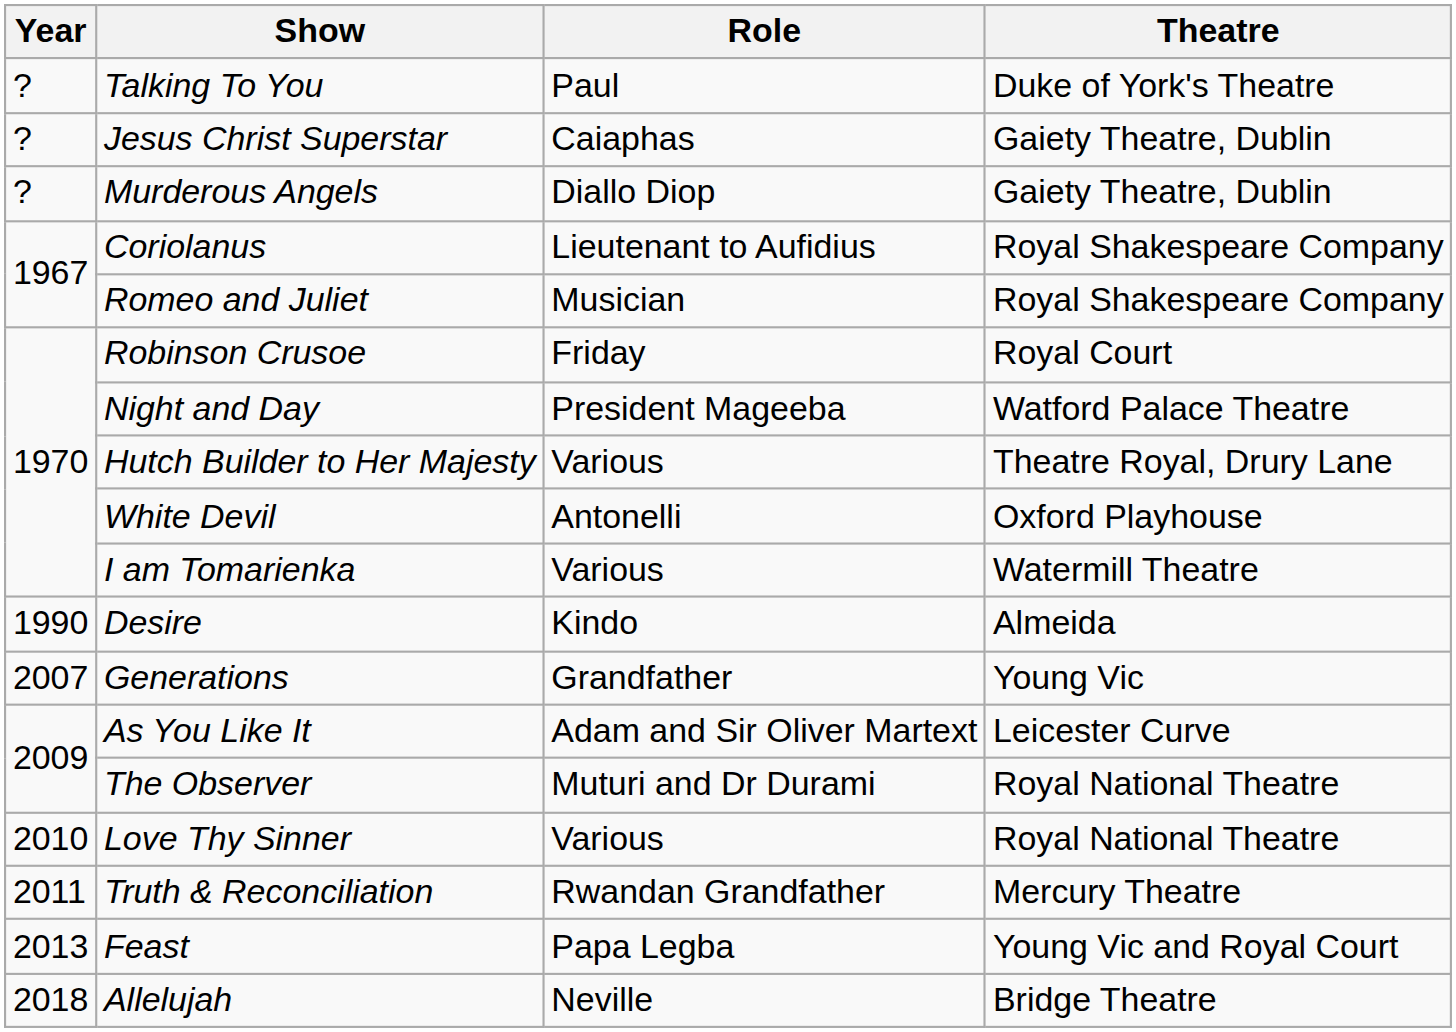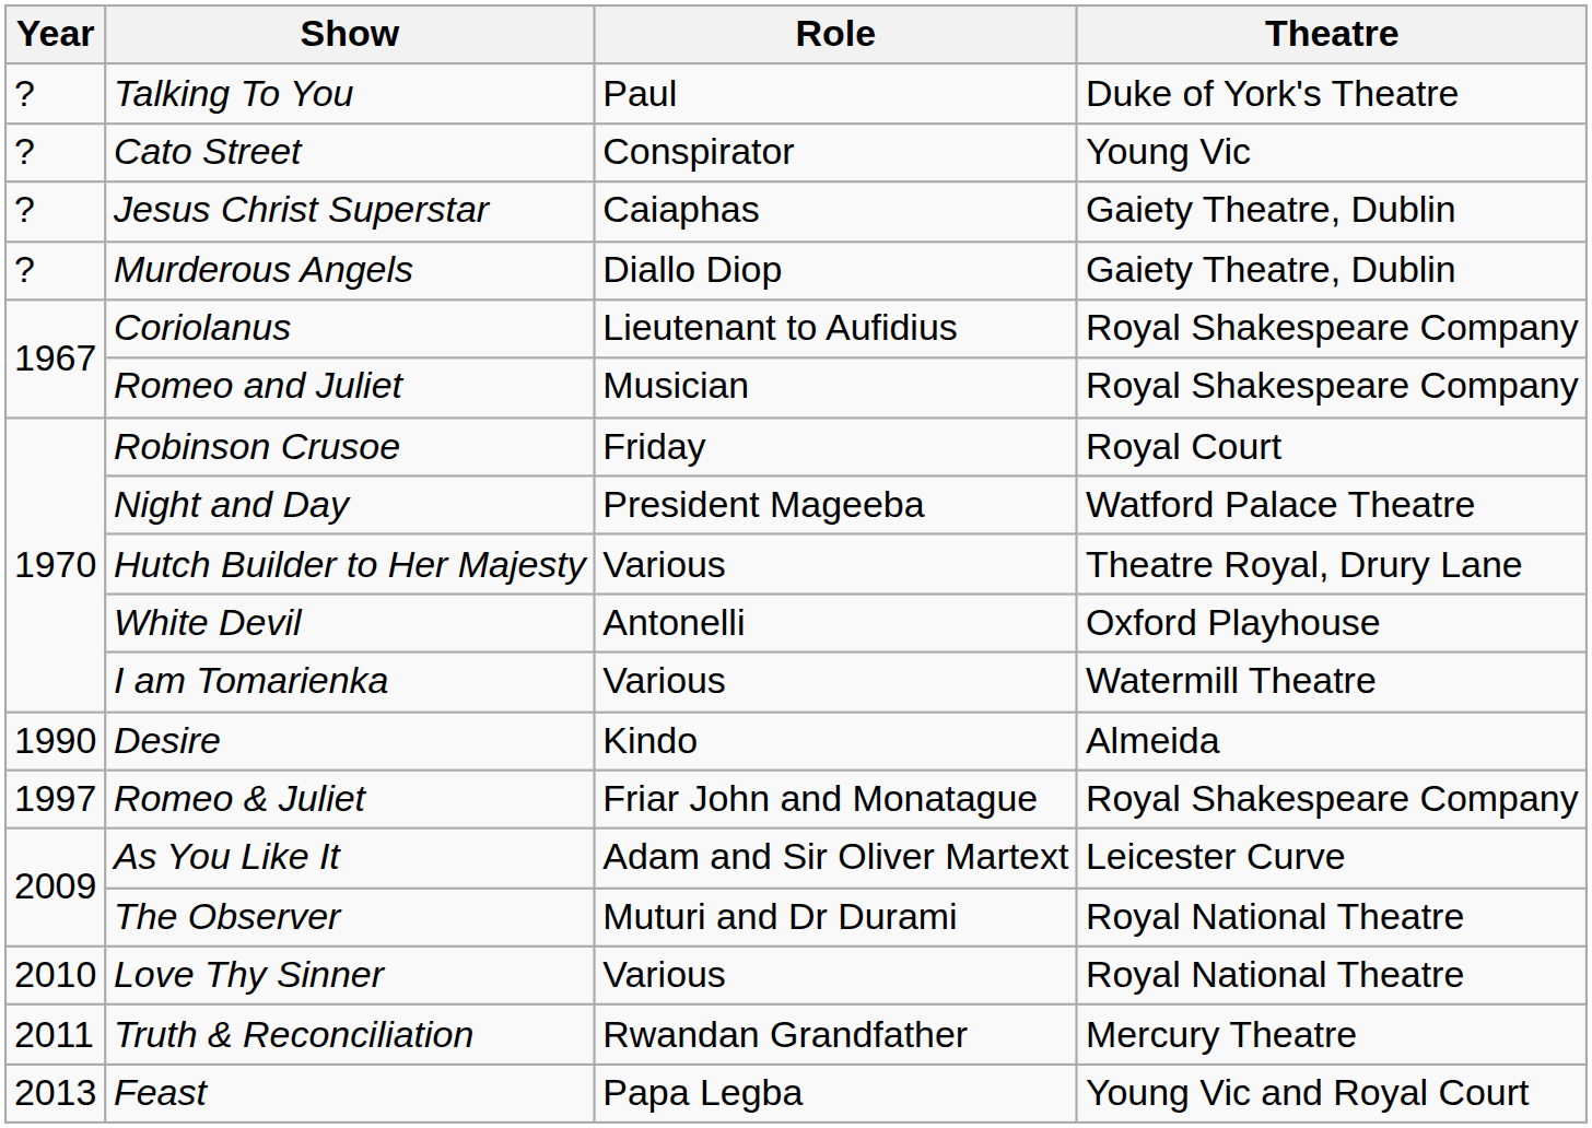+ row: ? | Cato Street | Conspirator | Young Vic
+ row: 1997 | Romeo & Juliet | Friar John and Monatague | Royal Shakespeare Company
- row: 2007 | Generations | Grandfather | Young Vic
- row: 2018 | Allelujah | Neville | Bridge Theatre
